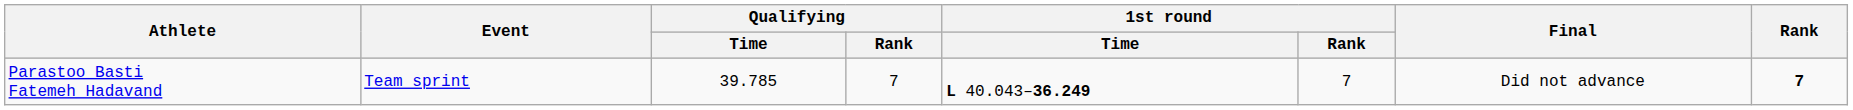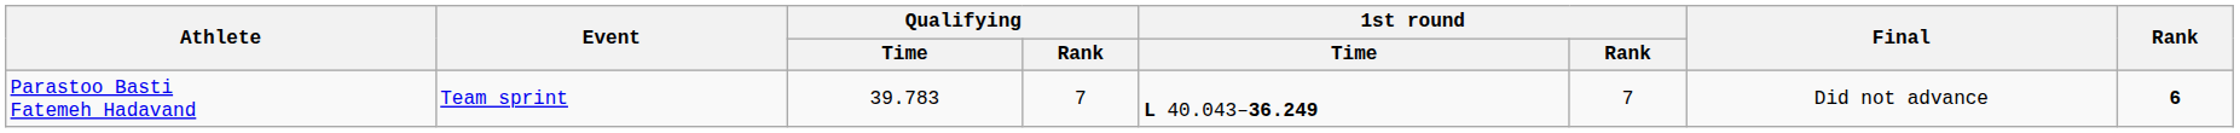Parastoo Basti Fatemeh Hadavand | Qualifying / Time: 39.785 -> 39.783
Parastoo Basti Fatemeh Hadavand | Rank: 7 -> 6
